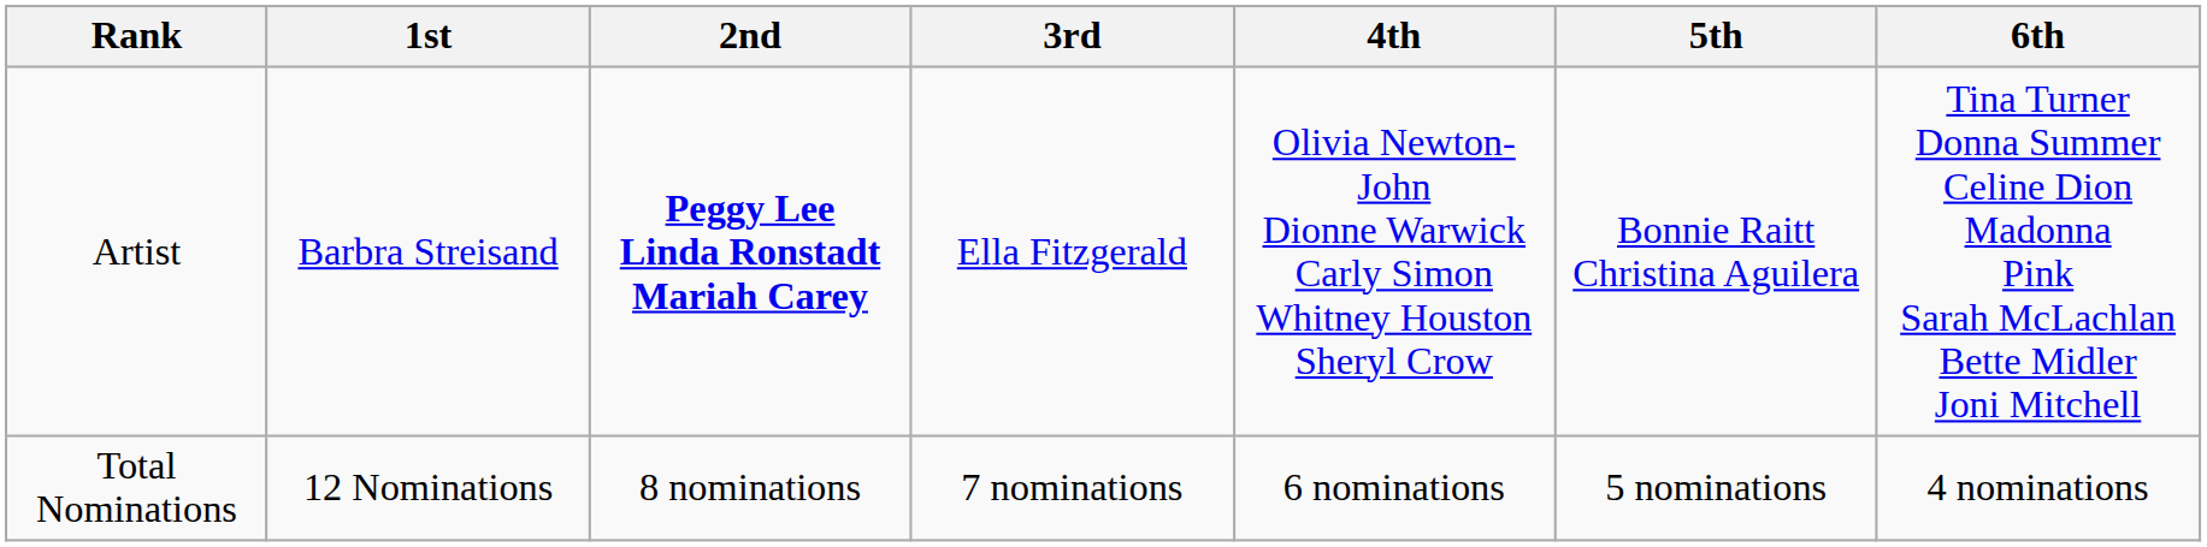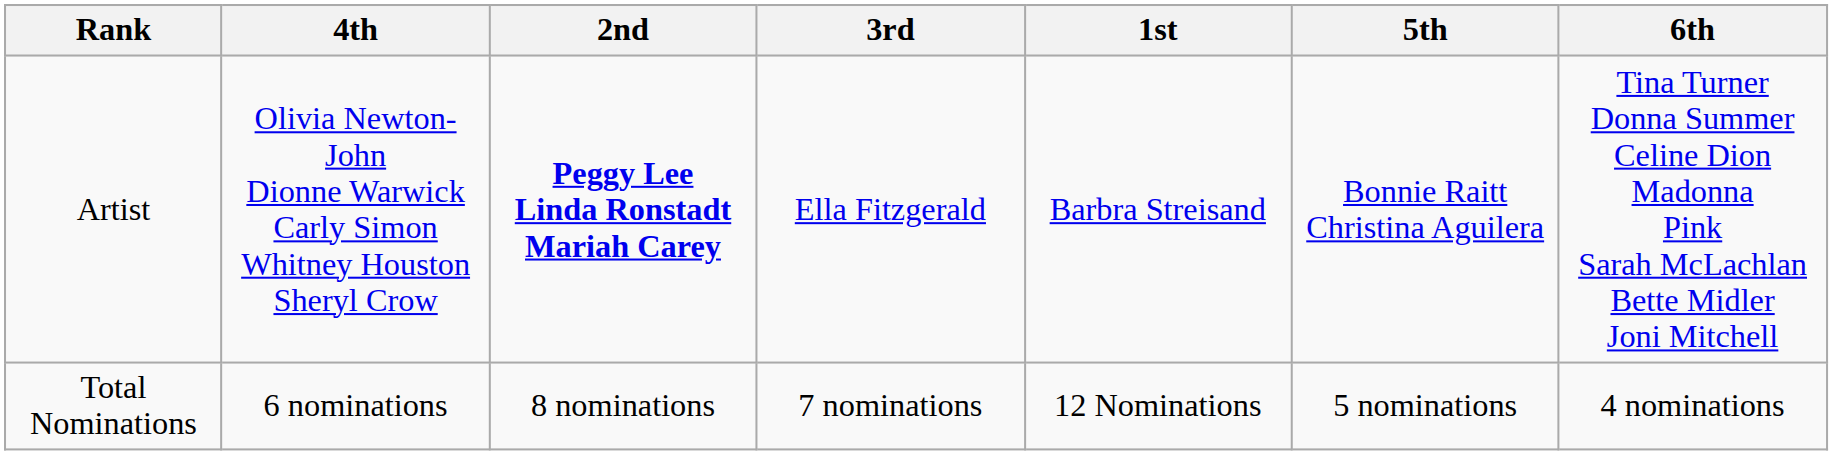columns swapped: 1st <-> 4th
